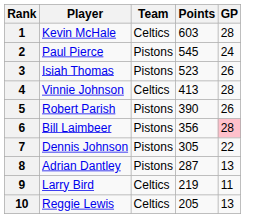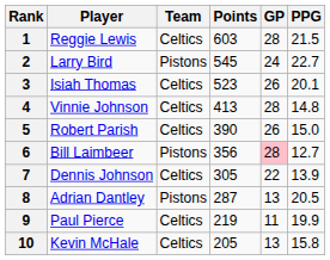+ column: PPG | 21.5 | 22.7 | 20.1 | 14.8 | 15.0 | 12.7 | 13.9 | 20.5 | 19.9 | 15.8
1 | Player: Kevin McHale -> Reggie Lewis
2 | Player: Paul Pierce -> Larry Bird
3 | Team: Pistons -> Celtics
5 | Team: Pistons -> Celtics
7 | Team: Pistons -> Celtics
9 | Player: Larry Bird -> Paul Pierce
10 | Player: Reggie Lewis -> Kevin McHale
